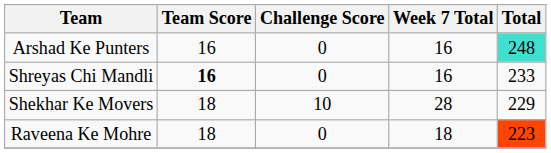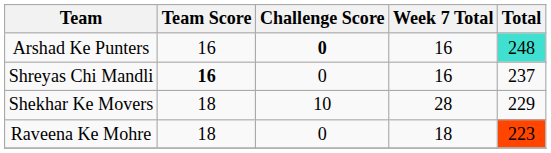Arshad Ke Punters | Challenge Score: normal -> bold
Shreyas Chi Mandli | Total: 233 -> 237
